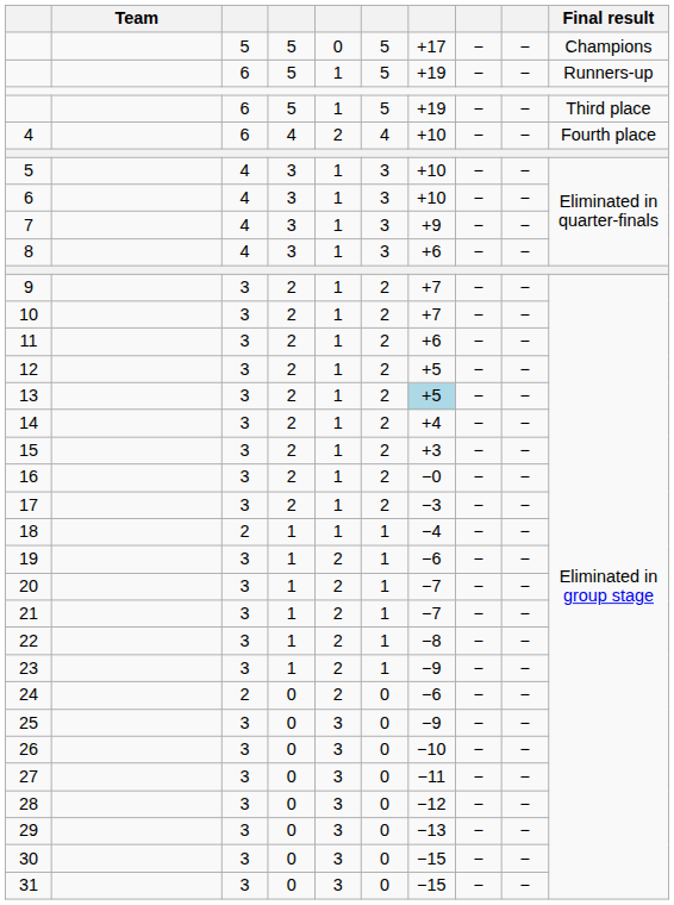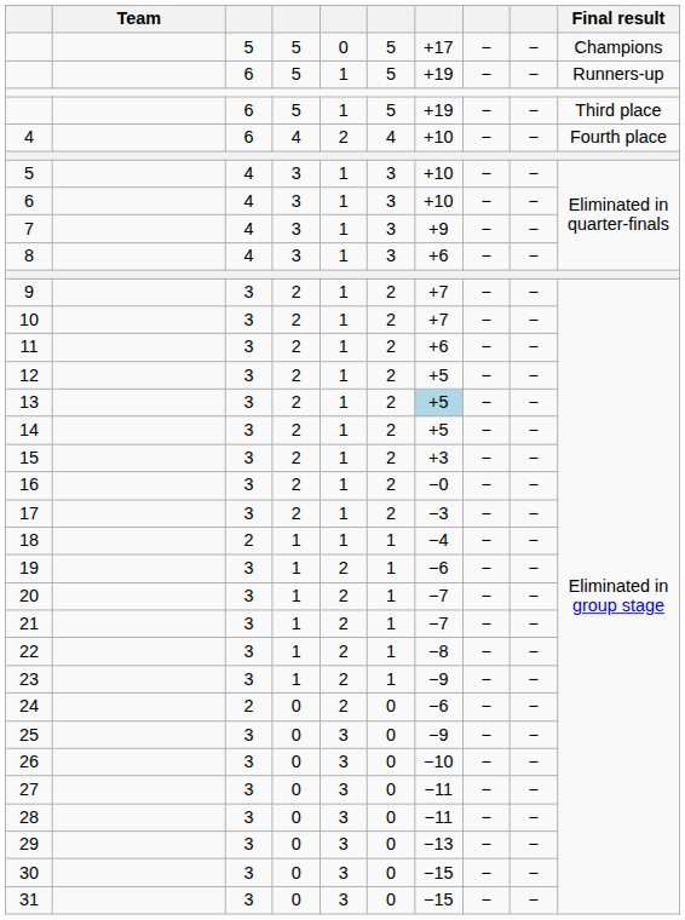14 | column 7: +4 -> +5
28 | column 7: −12 -> −11
